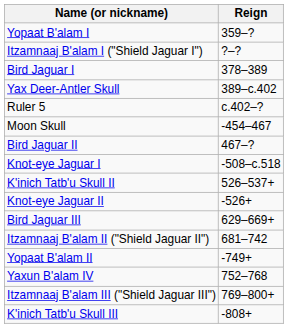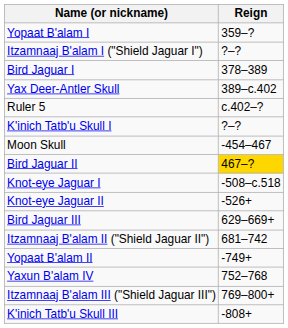+ row: K'inich Tatb'u Skull I | ?–?
Bird Jaguar II | Reign: no background -> gold background
- row: K'inich Tatb'u Skull II | 526–537+
